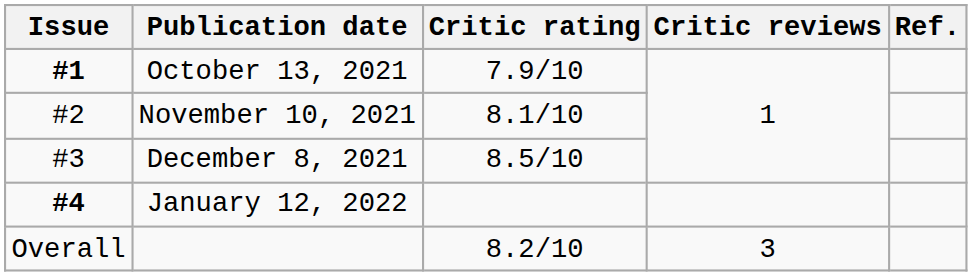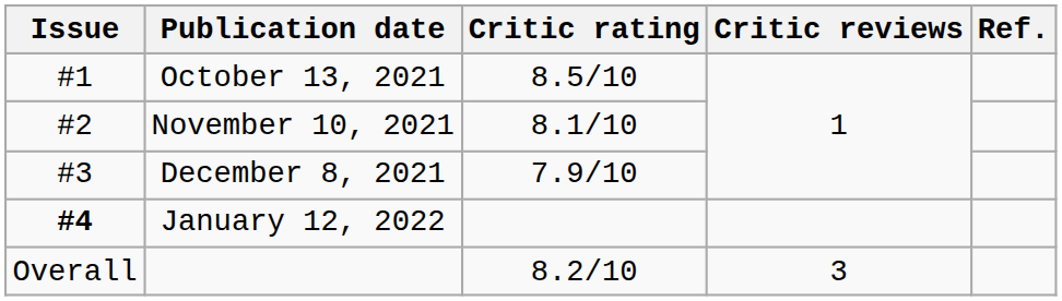October 13, 2021 | Issue: bold -> normal
October 13, 2021 | Critic rating: 7.9/10 -> 8.5/10
December 8, 2021 | Critic rating: 8.5/10 -> 7.9/10
